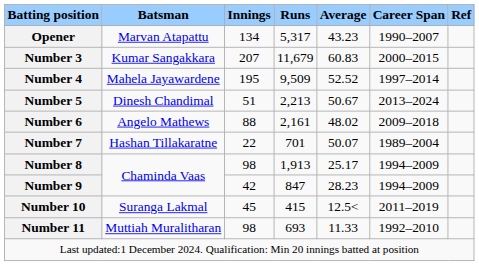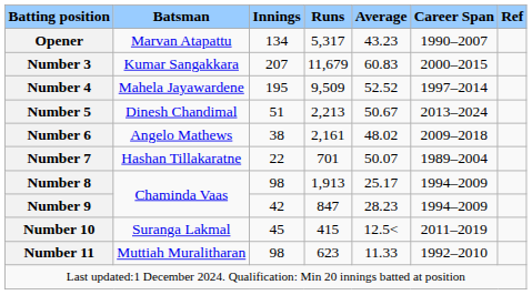Number 6 | Innings: 88 -> 38
Number 11 | Runs: 693 -> 623
